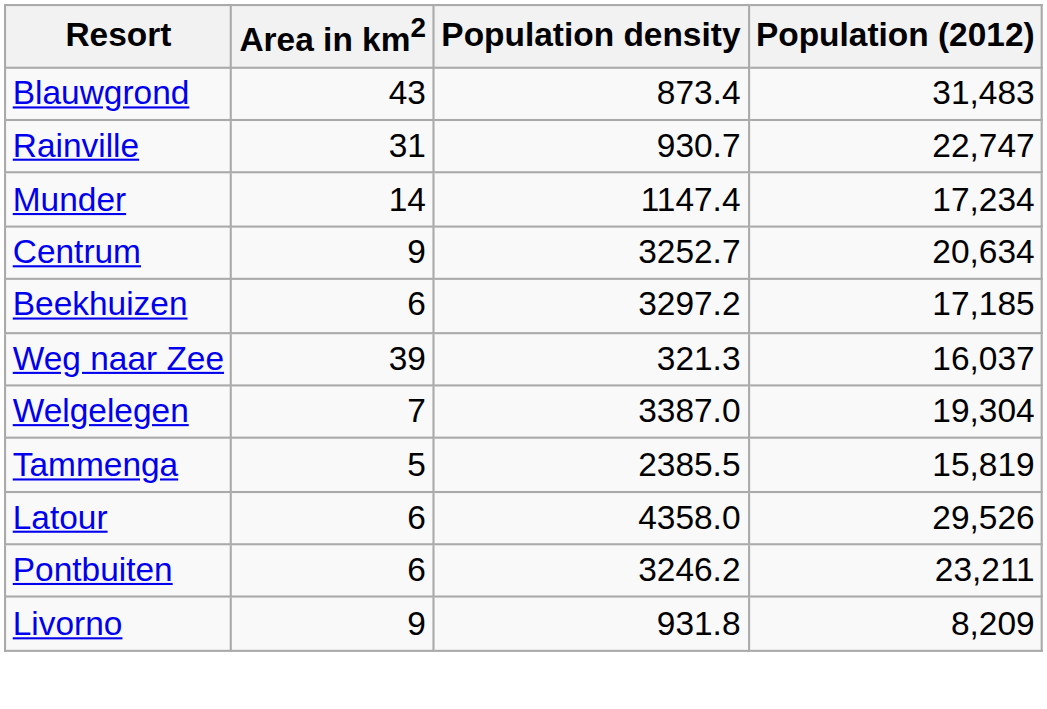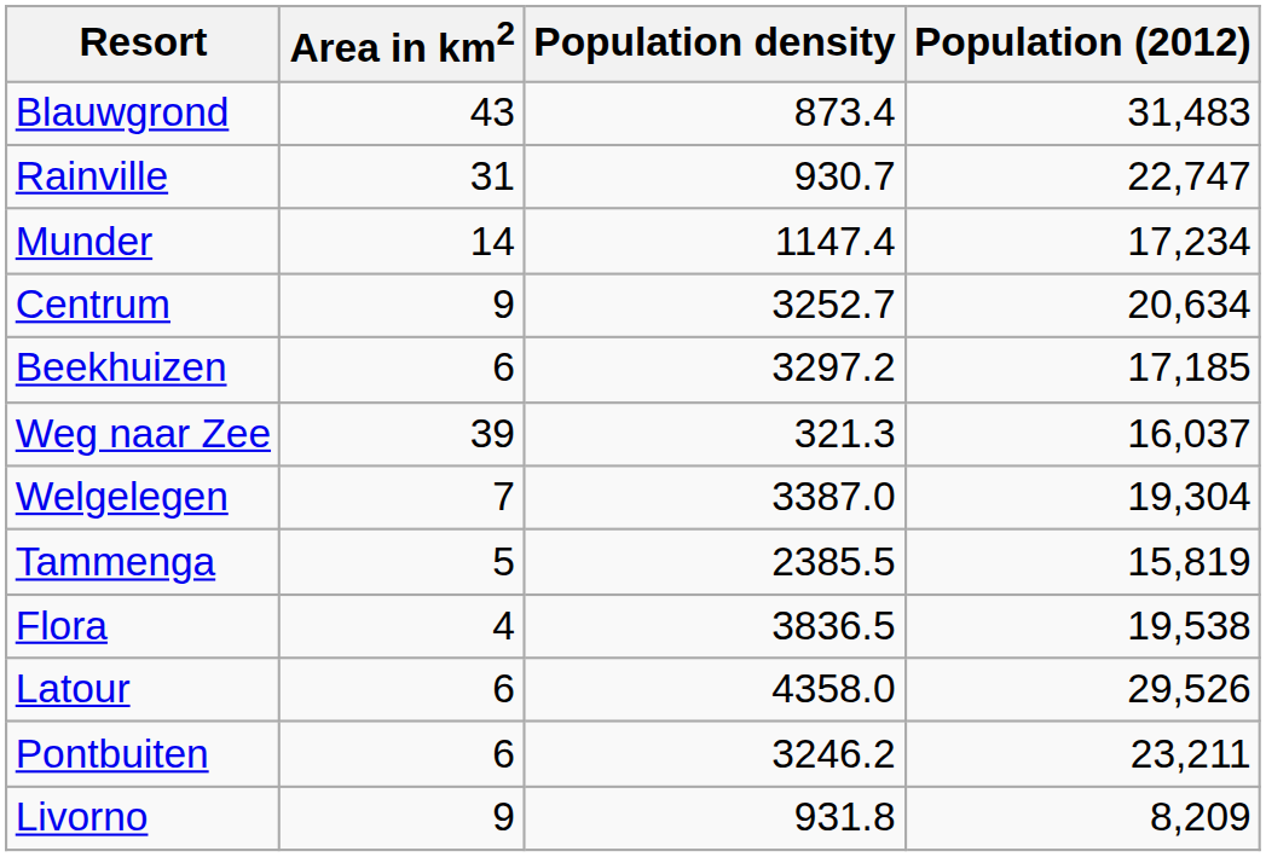+ row: Flora | 4 | 3836.5 | 19,538
